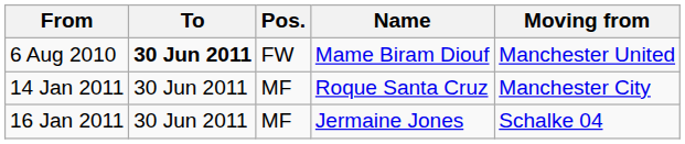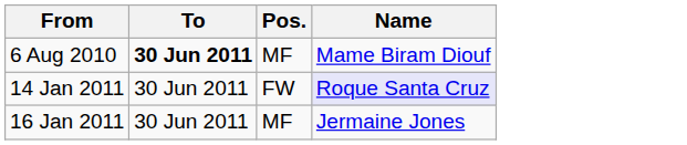- column: Moving from | Manchester United | Manchester City | Schalke 04
6 Aug 2010 | Pos.: FW -> MF
14 Jan 2011 | Pos.: MF -> FW
14 Jan 2011 | Name: no background -> lavender background
